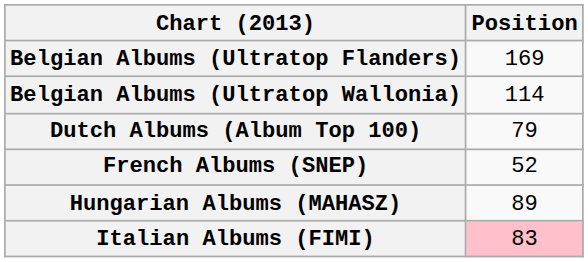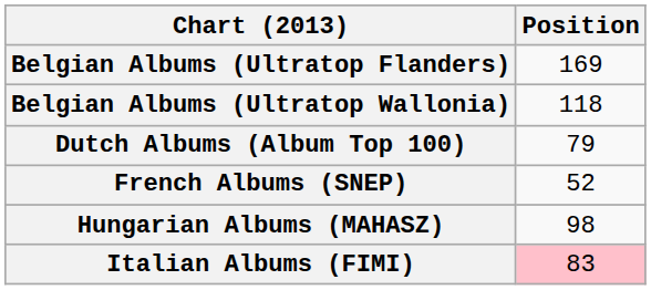Belgian Albums (Ultratop Wallonia) | Position: 114 -> 118
Hungarian Albums (MAHASZ) | Position: 89 -> 98
